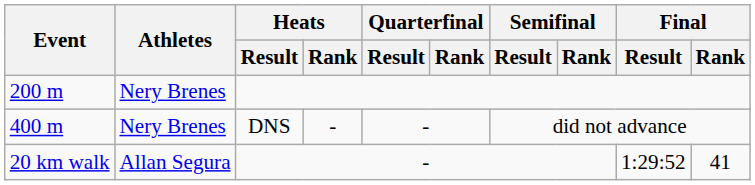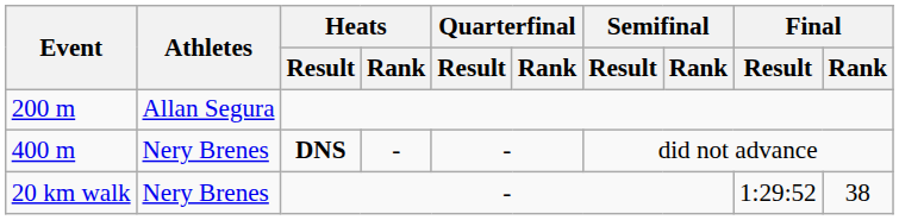200 m | Athletes: Nery Brenes -> Allan Segura
400 m | Heats / Result: normal -> bold
20 km walk | Athletes: Allan Segura -> Nery Brenes
20 km walk | Final / Rank: 41 -> 38
